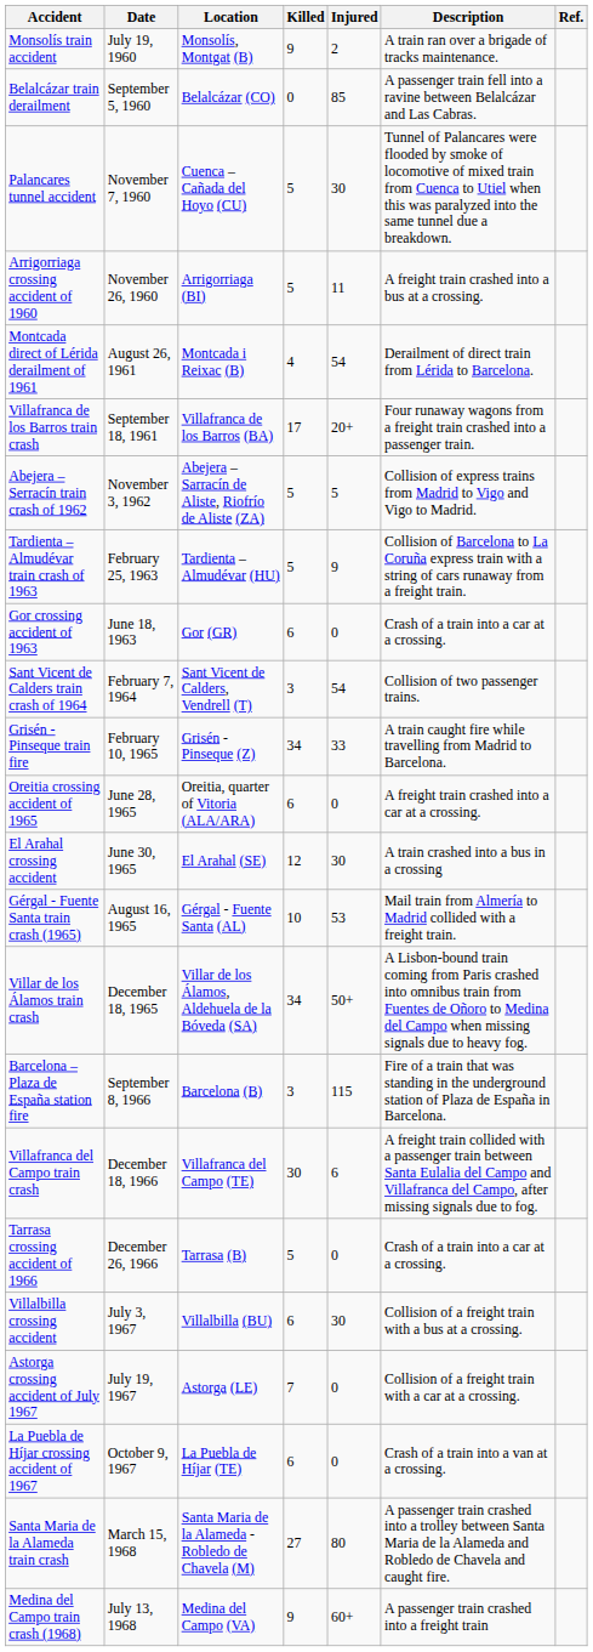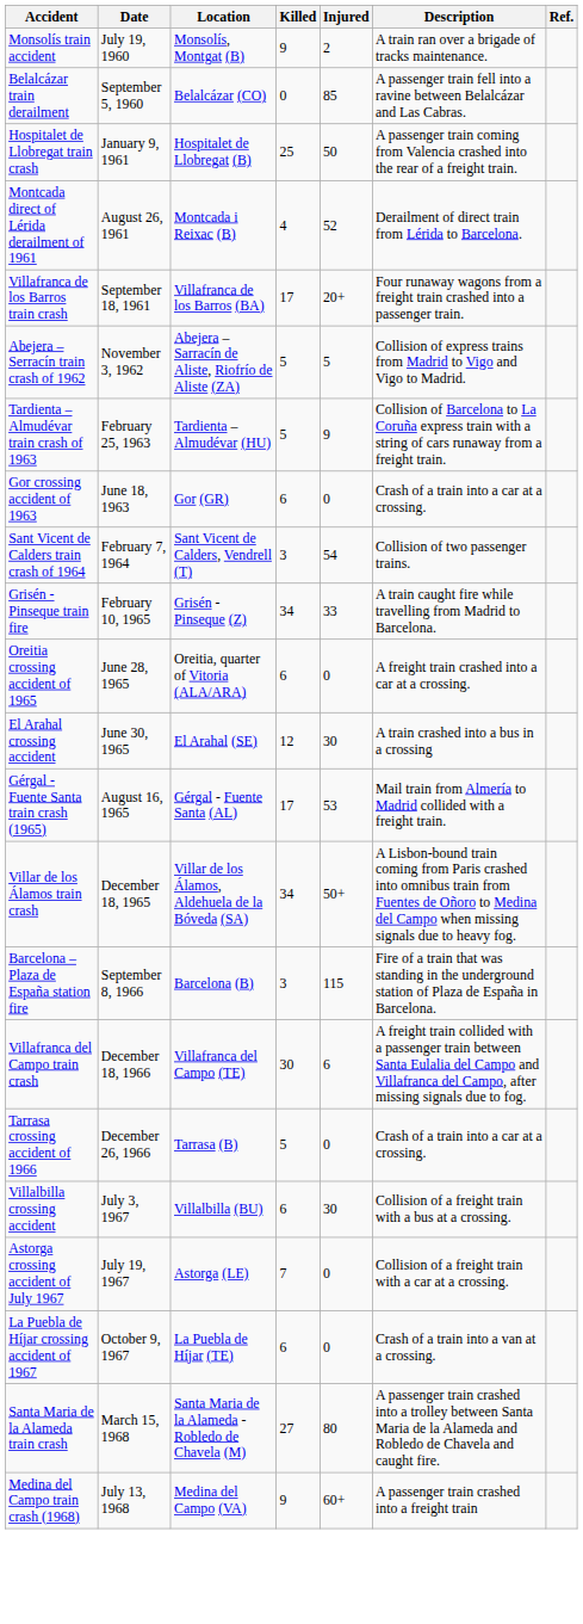- row: Palancares tunnel accident | November 7, 1960 | Cuenca – Cañada del Hoyo (CU) | 5 | 30 | Tunnel of Palancares were flooded by smoke of locomotive of mixed train from Cuenca to Utiel when this was paralyzed into the same tunnel due a breakdown.
- row: Arrigorriaga crossing accident of 1960 | November 26, 1960 | Arrigorriaga (BI) | 5 | 11 | A freight train crashed into a bus at a crossing.
+ row: Hospitalet de Llobregat train crash | January 9, 1961 | Hospitalet de Llobregat (B) | 25 | 50 | A passenger train coming from Valencia crashed into the rear of a freight train.
Montcada direct of Lérida derailment of 1961 | Injured: 54 -> 52
Gérgal - Fuente Santa train crash (1965) | Killed: 10 -> 17
